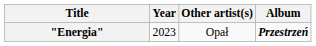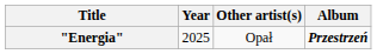"Energia" | Year: 2023 -> 2025
